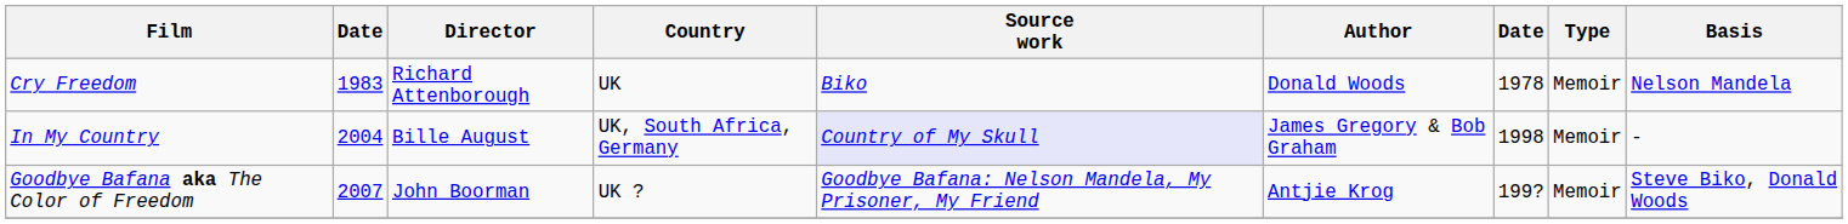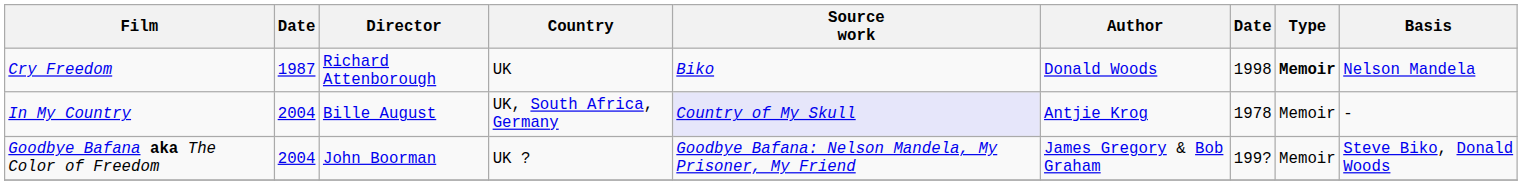Cry Freedom | column 2: 1983 -> 1987
Cry Freedom | column 7: 1978 -> 1998
Cry Freedom | Type: normal -> bold
In My Country | Author: James Gregory & Bob Graham -> Antjie Krog
In My Country | column 7: 1998 -> 1978
Goodbye Bafana aka The Color of Freedom | column 2: 2007 -> 2004
Goodbye Bafana aka The Color of Freedom | Author: Antjie Krog -> James Gregory & Bob Graham
